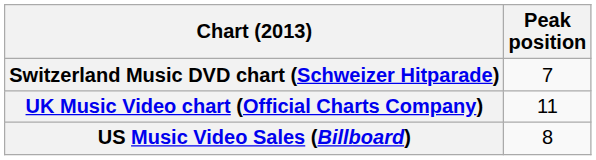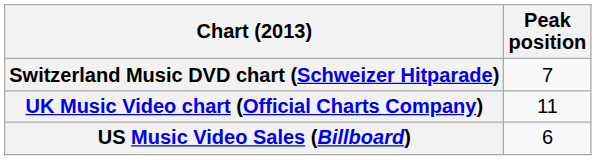US Music Video Sales (Billboard) | Peak position: 8 -> 6
